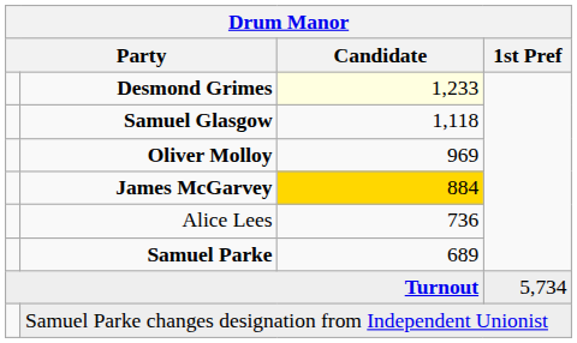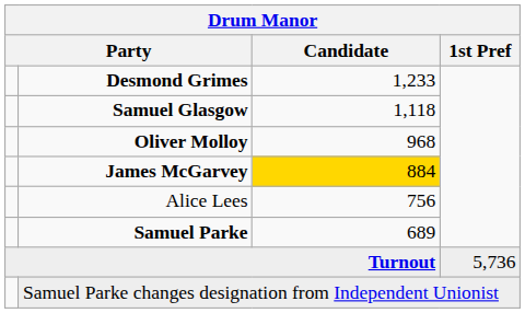Desmond Grimes | Candidate: lightyellow background -> no background
Oliver Molloy | Candidate: 969 -> 968
Alice Lees | Candidate: 736 -> 756
Turnout | 1st Pref: 5,734 -> 5,736
